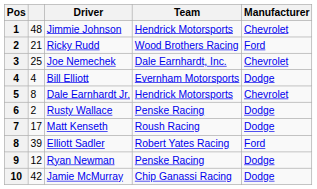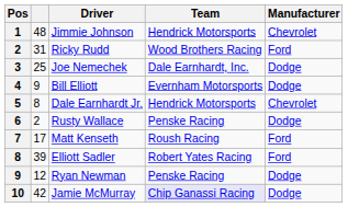Ricky Rudd | column 2: 21 -> 31
Joe Nemechek | Manufacturer: Chevrolet -> Dodge
Bill Elliott | column 2: 4 -> 9
Matt Kenseth | Manufacturer: Dodge -> Ford
Jamie McMurray | Team: no background -> lavender background
